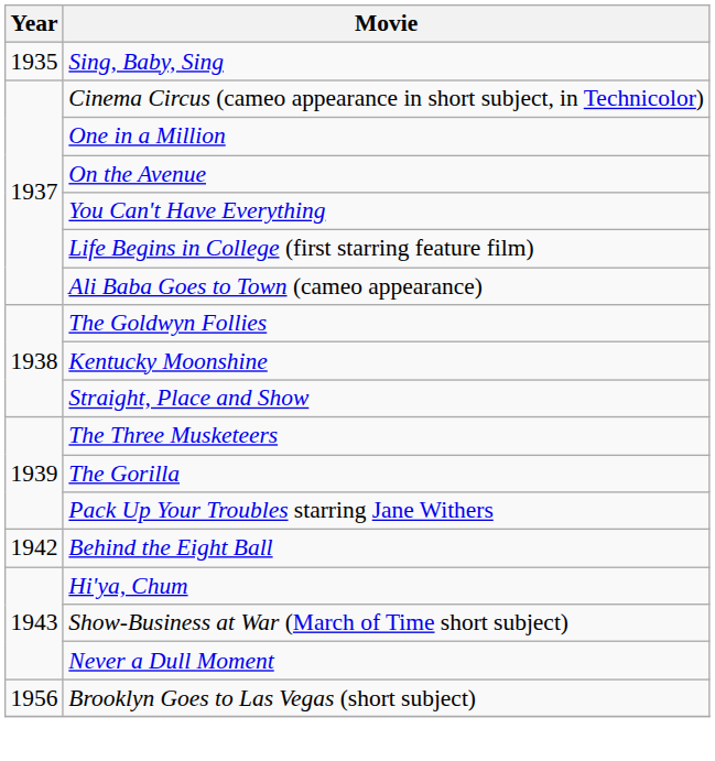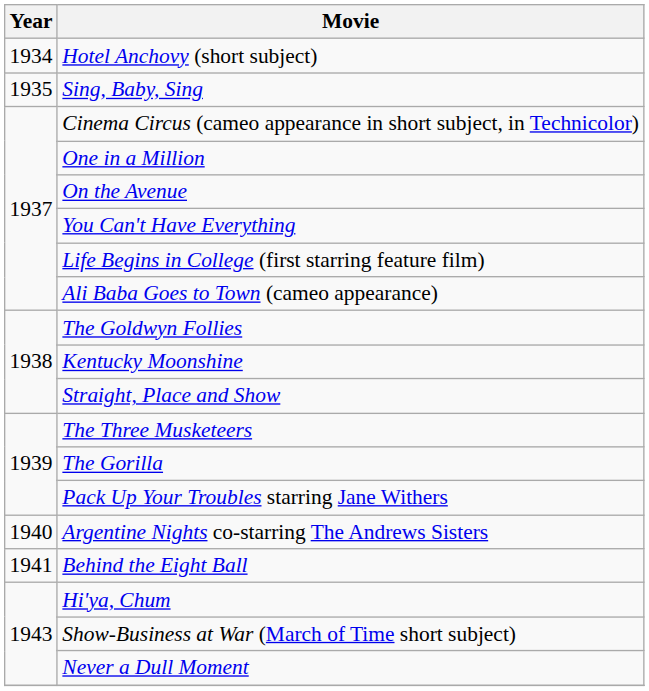+ row: 1934 | Hotel Anchovy (short subject)
+ row: 1940 | Argentine Nights co-starring The Andrews Sisters
Behind the Eight Ball | Year: 1942 -> 1941
- row: 1956 | Brooklyn Goes to Las Vegas (short subject)
